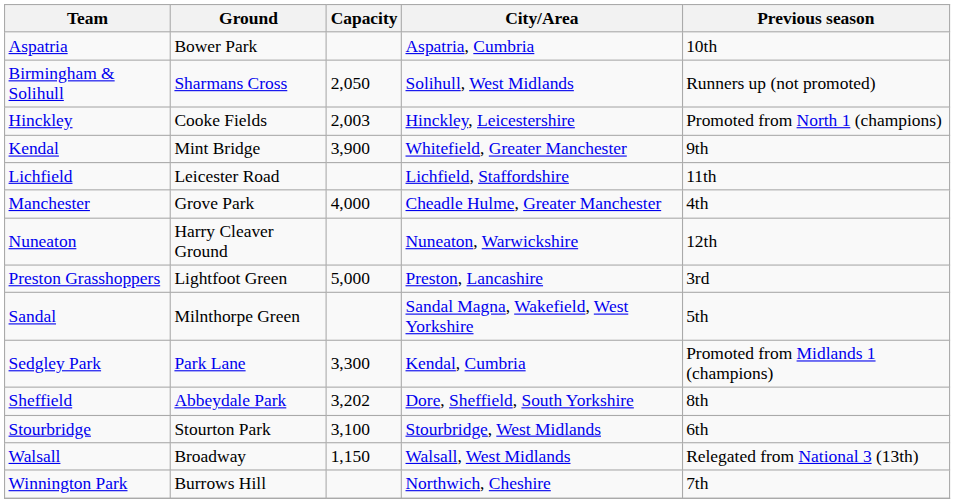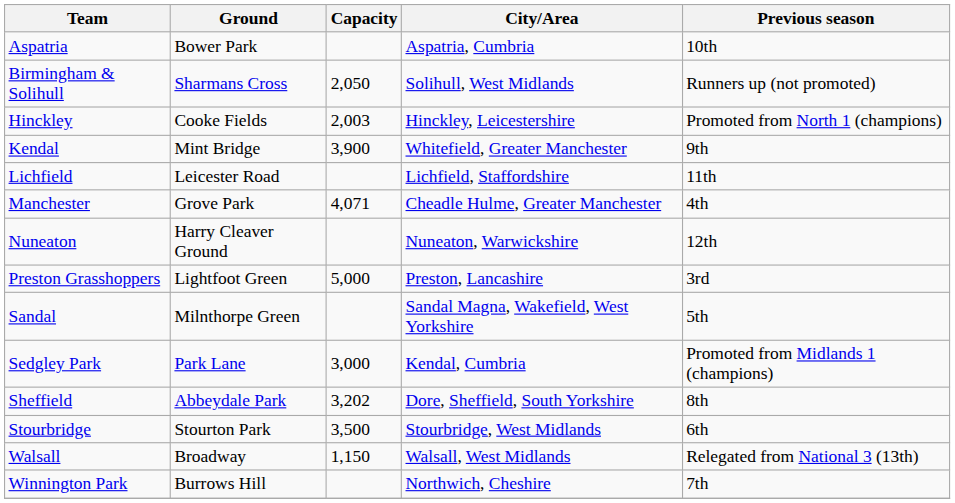Manchester | Capacity: 4,000 -> 4,071
Sedgley Park | Capacity: 3,300 -> 3,000
Stourbridge | Capacity: 3,100 -> 3,500
